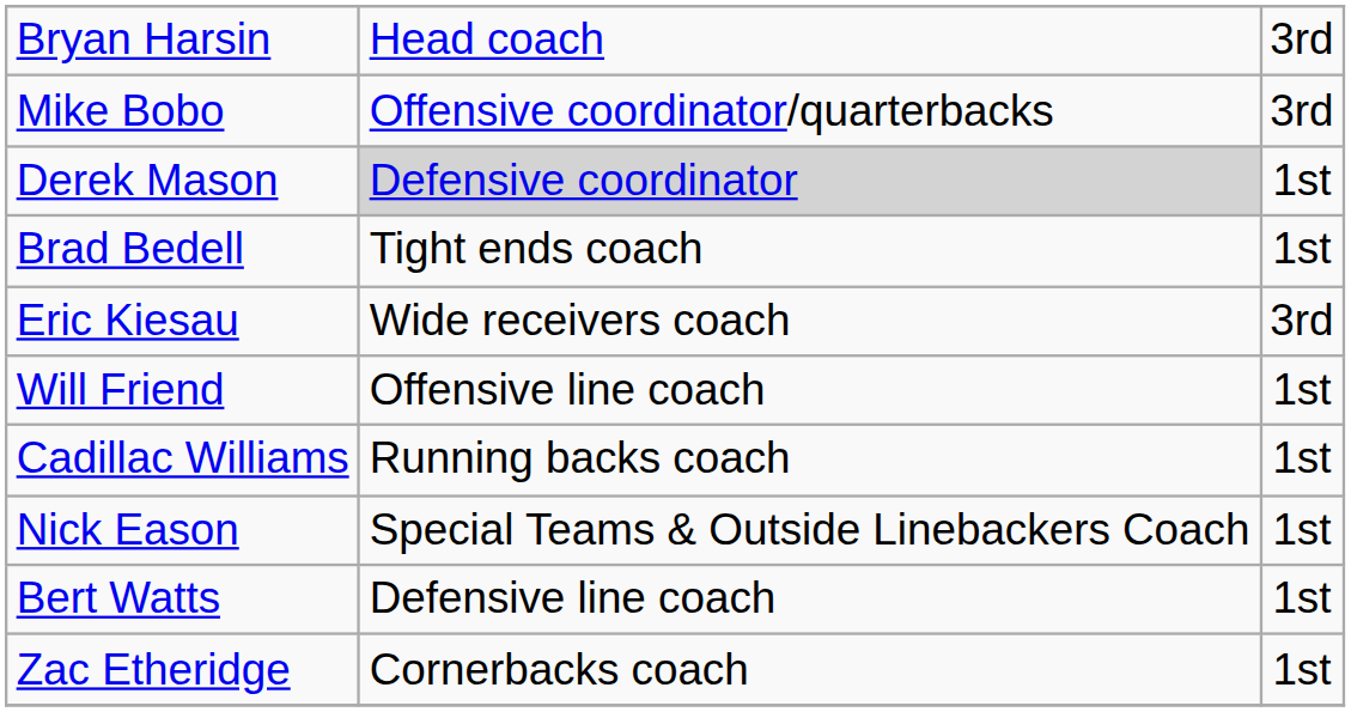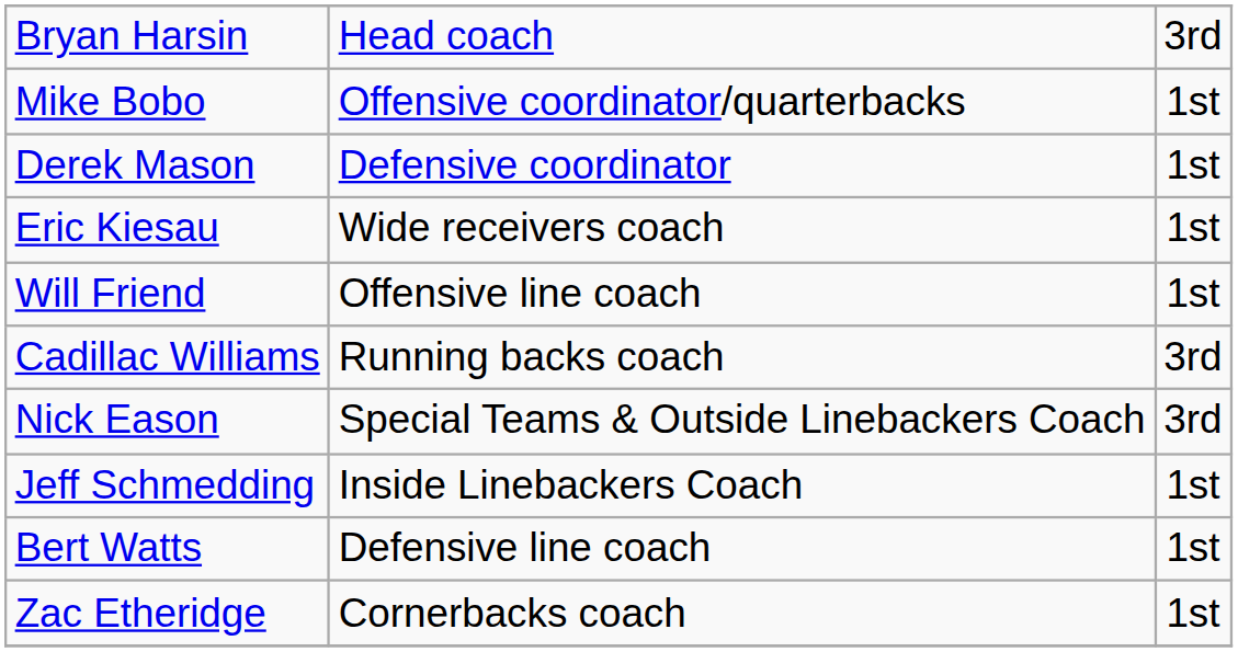Mike Bobo | column 3: 3rd -> 1st
Derek Mason | column 2: lightgrey background -> no background
- row: Brad Bedell | Tight ends coach | 1st
Eric Kiesau | column 3: 3rd -> 1st
Cadillac Williams | column 3: 1st -> 3rd
Nick Eason | column 3: 1st -> 3rd
+ row: Jeff Schmedding | Inside Linebackers Coach | 1st
